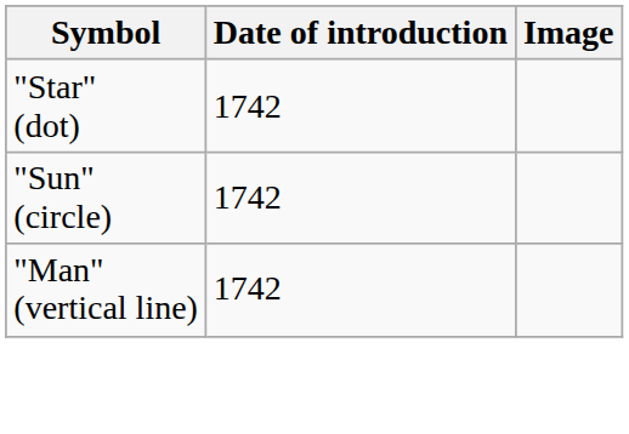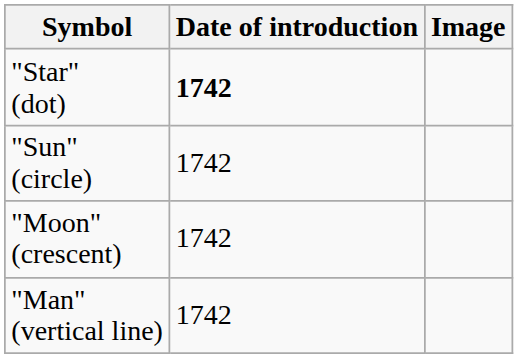"Star" (dot) | Date of introduction: normal -> bold
+ row: "Moon" (crescent) | 1742
